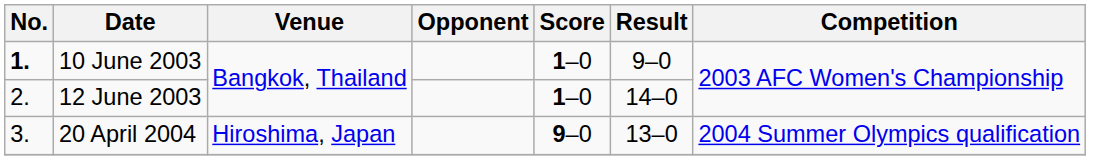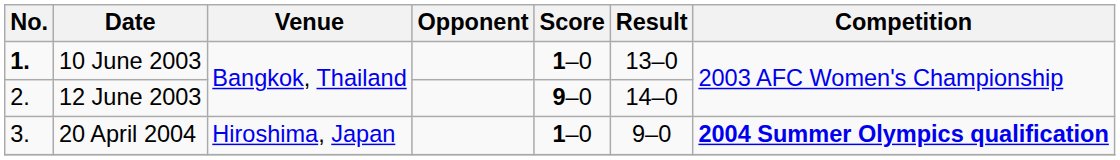10 June 2003 | Result: 9–0 -> 13–0
12 June 2003 | Score: 1–0 -> 9–0
20 April 2004 | Score: 9–0 -> 1–0
20 April 2004 | Result: 13–0 -> 9–0
20 April 2004 | Competition: normal -> bold
